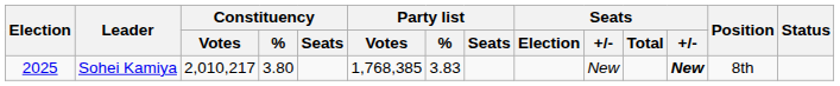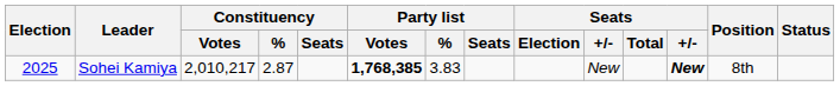Sohei Kamiya | Constituency / %: 3.80 -> 2.87
Sohei Kamiya | Party list / Votes: normal -> bold
